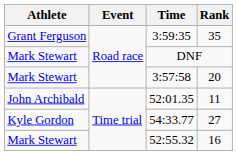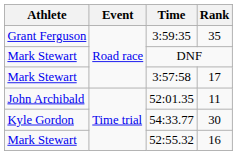3:57:58 | Rank: 20 -> 17
54:33.77 | Rank: 27 -> 30
